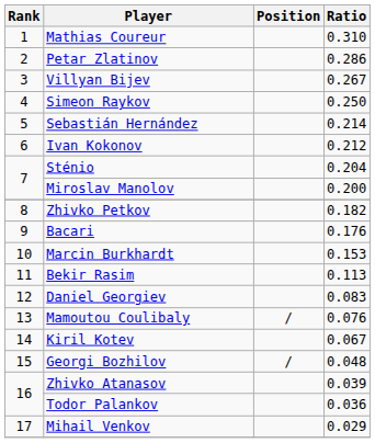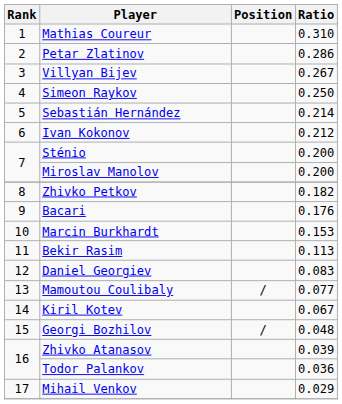Sténio | Ratio: 0.204 -> 0.200
Mamoutou Coulibaly | Ratio: 0.076 -> 0.077
